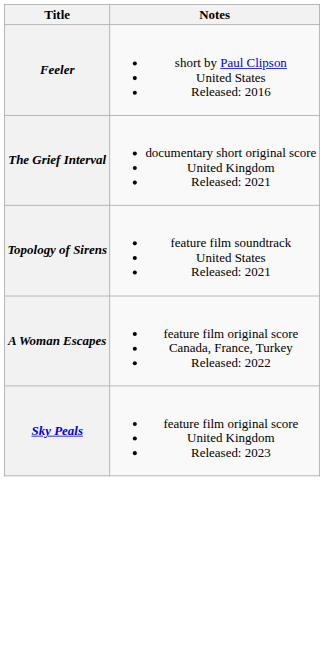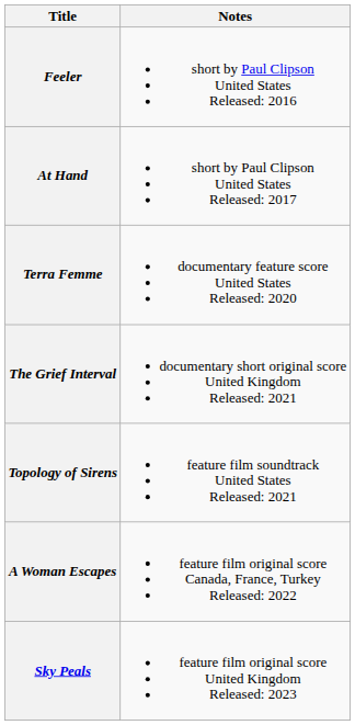+ row: At Hand | short by Paul Clipson United States Released: 2017
+ row: Terra Femme | documentary feature score United States Released: 2020
